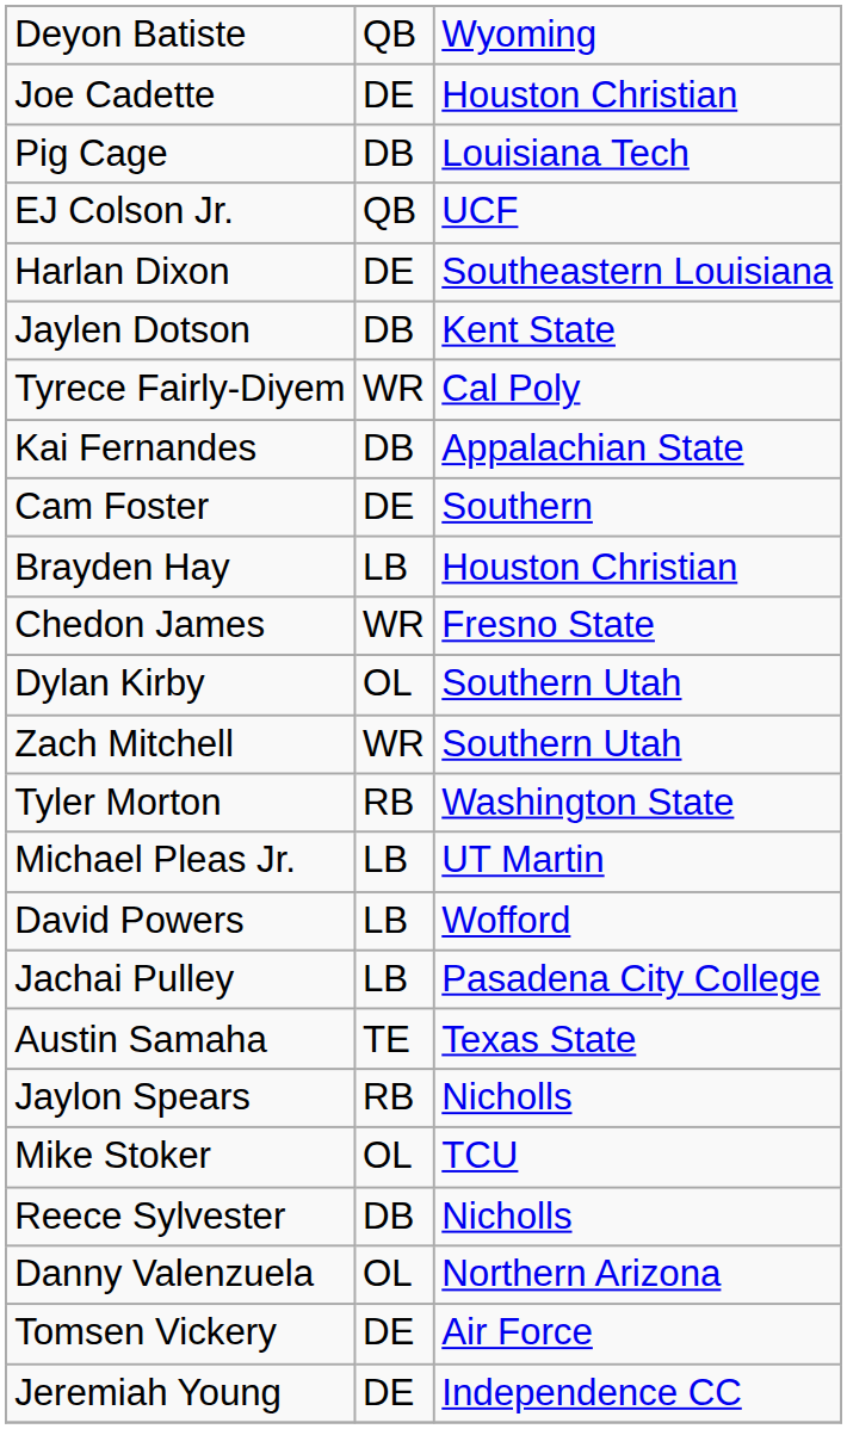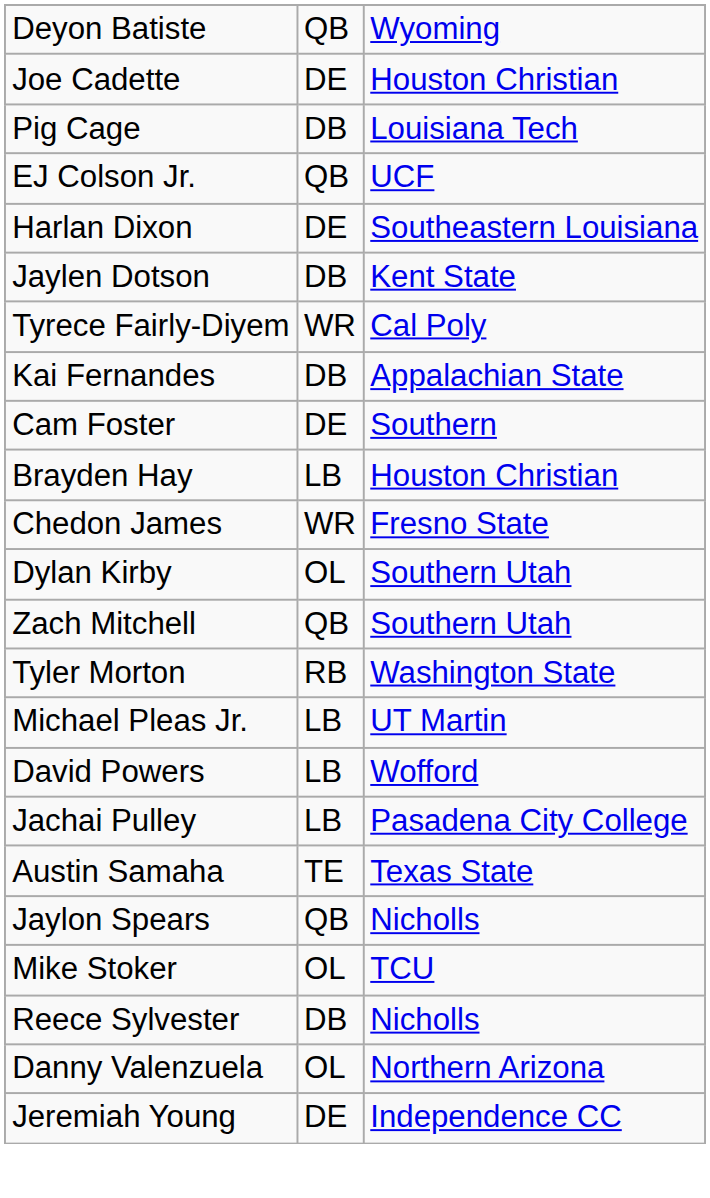Zach Mitchell | column 2: WR -> QB
Jaylon Spears | column 2: RB -> QB
- row: Tomsen Vickery | DE | Air Force
